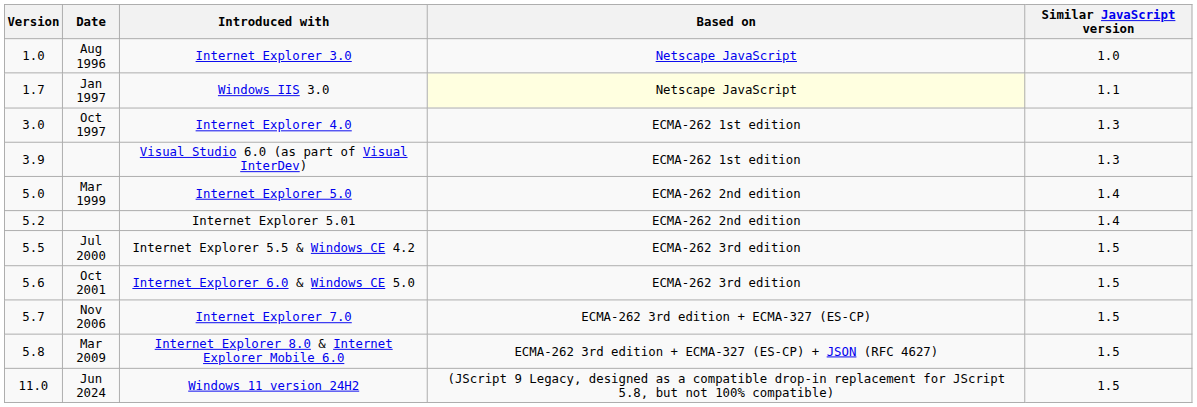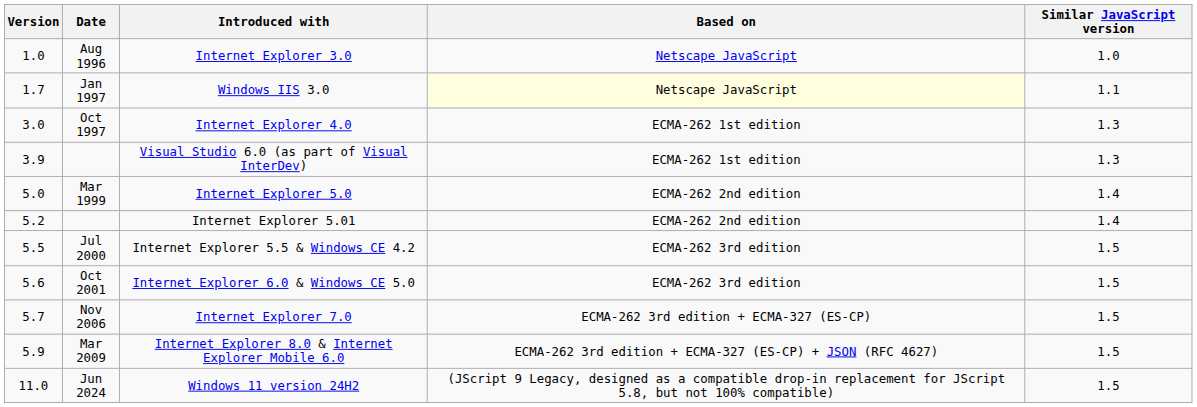Internet Explorer 8.0 & Internet Explorer Mobile 6.0 | Version: 5.8 -> 5.9
